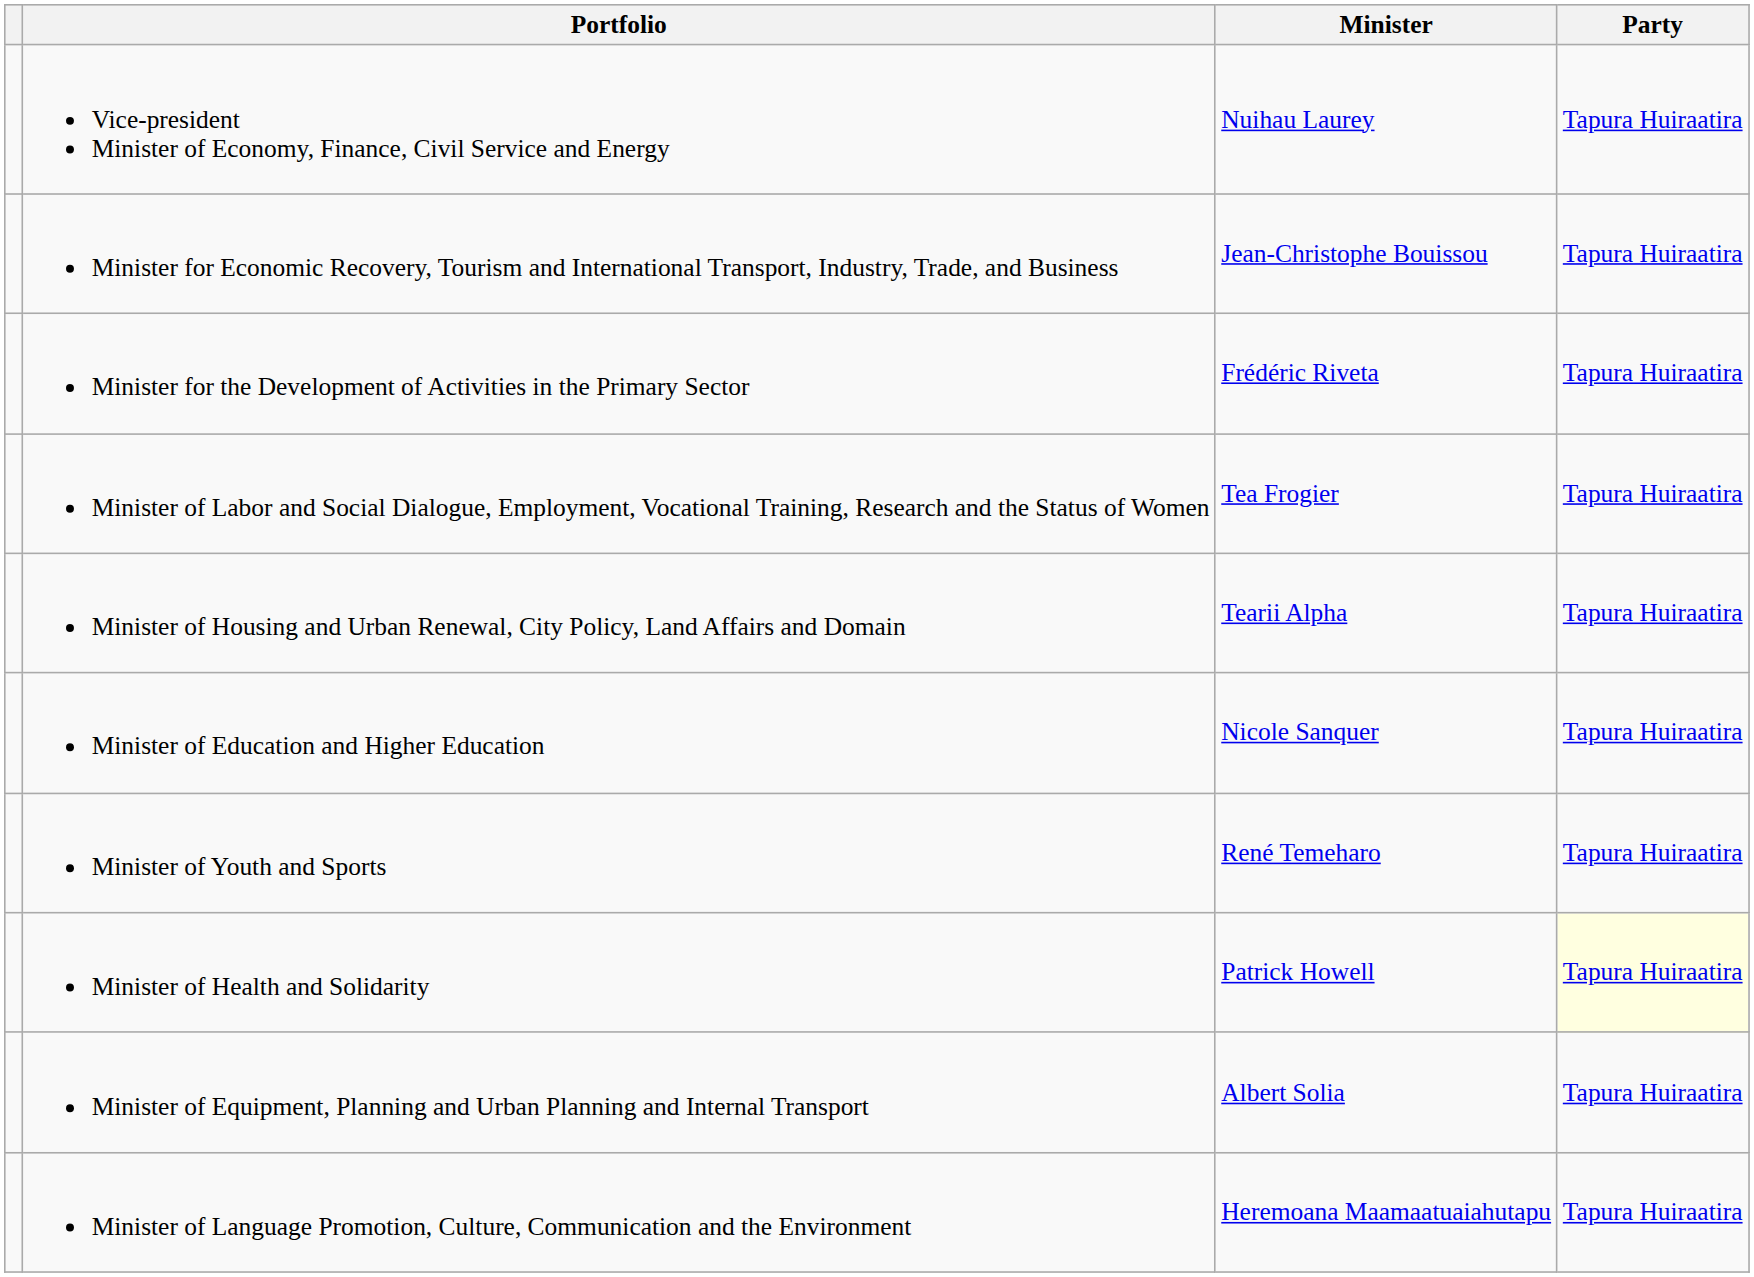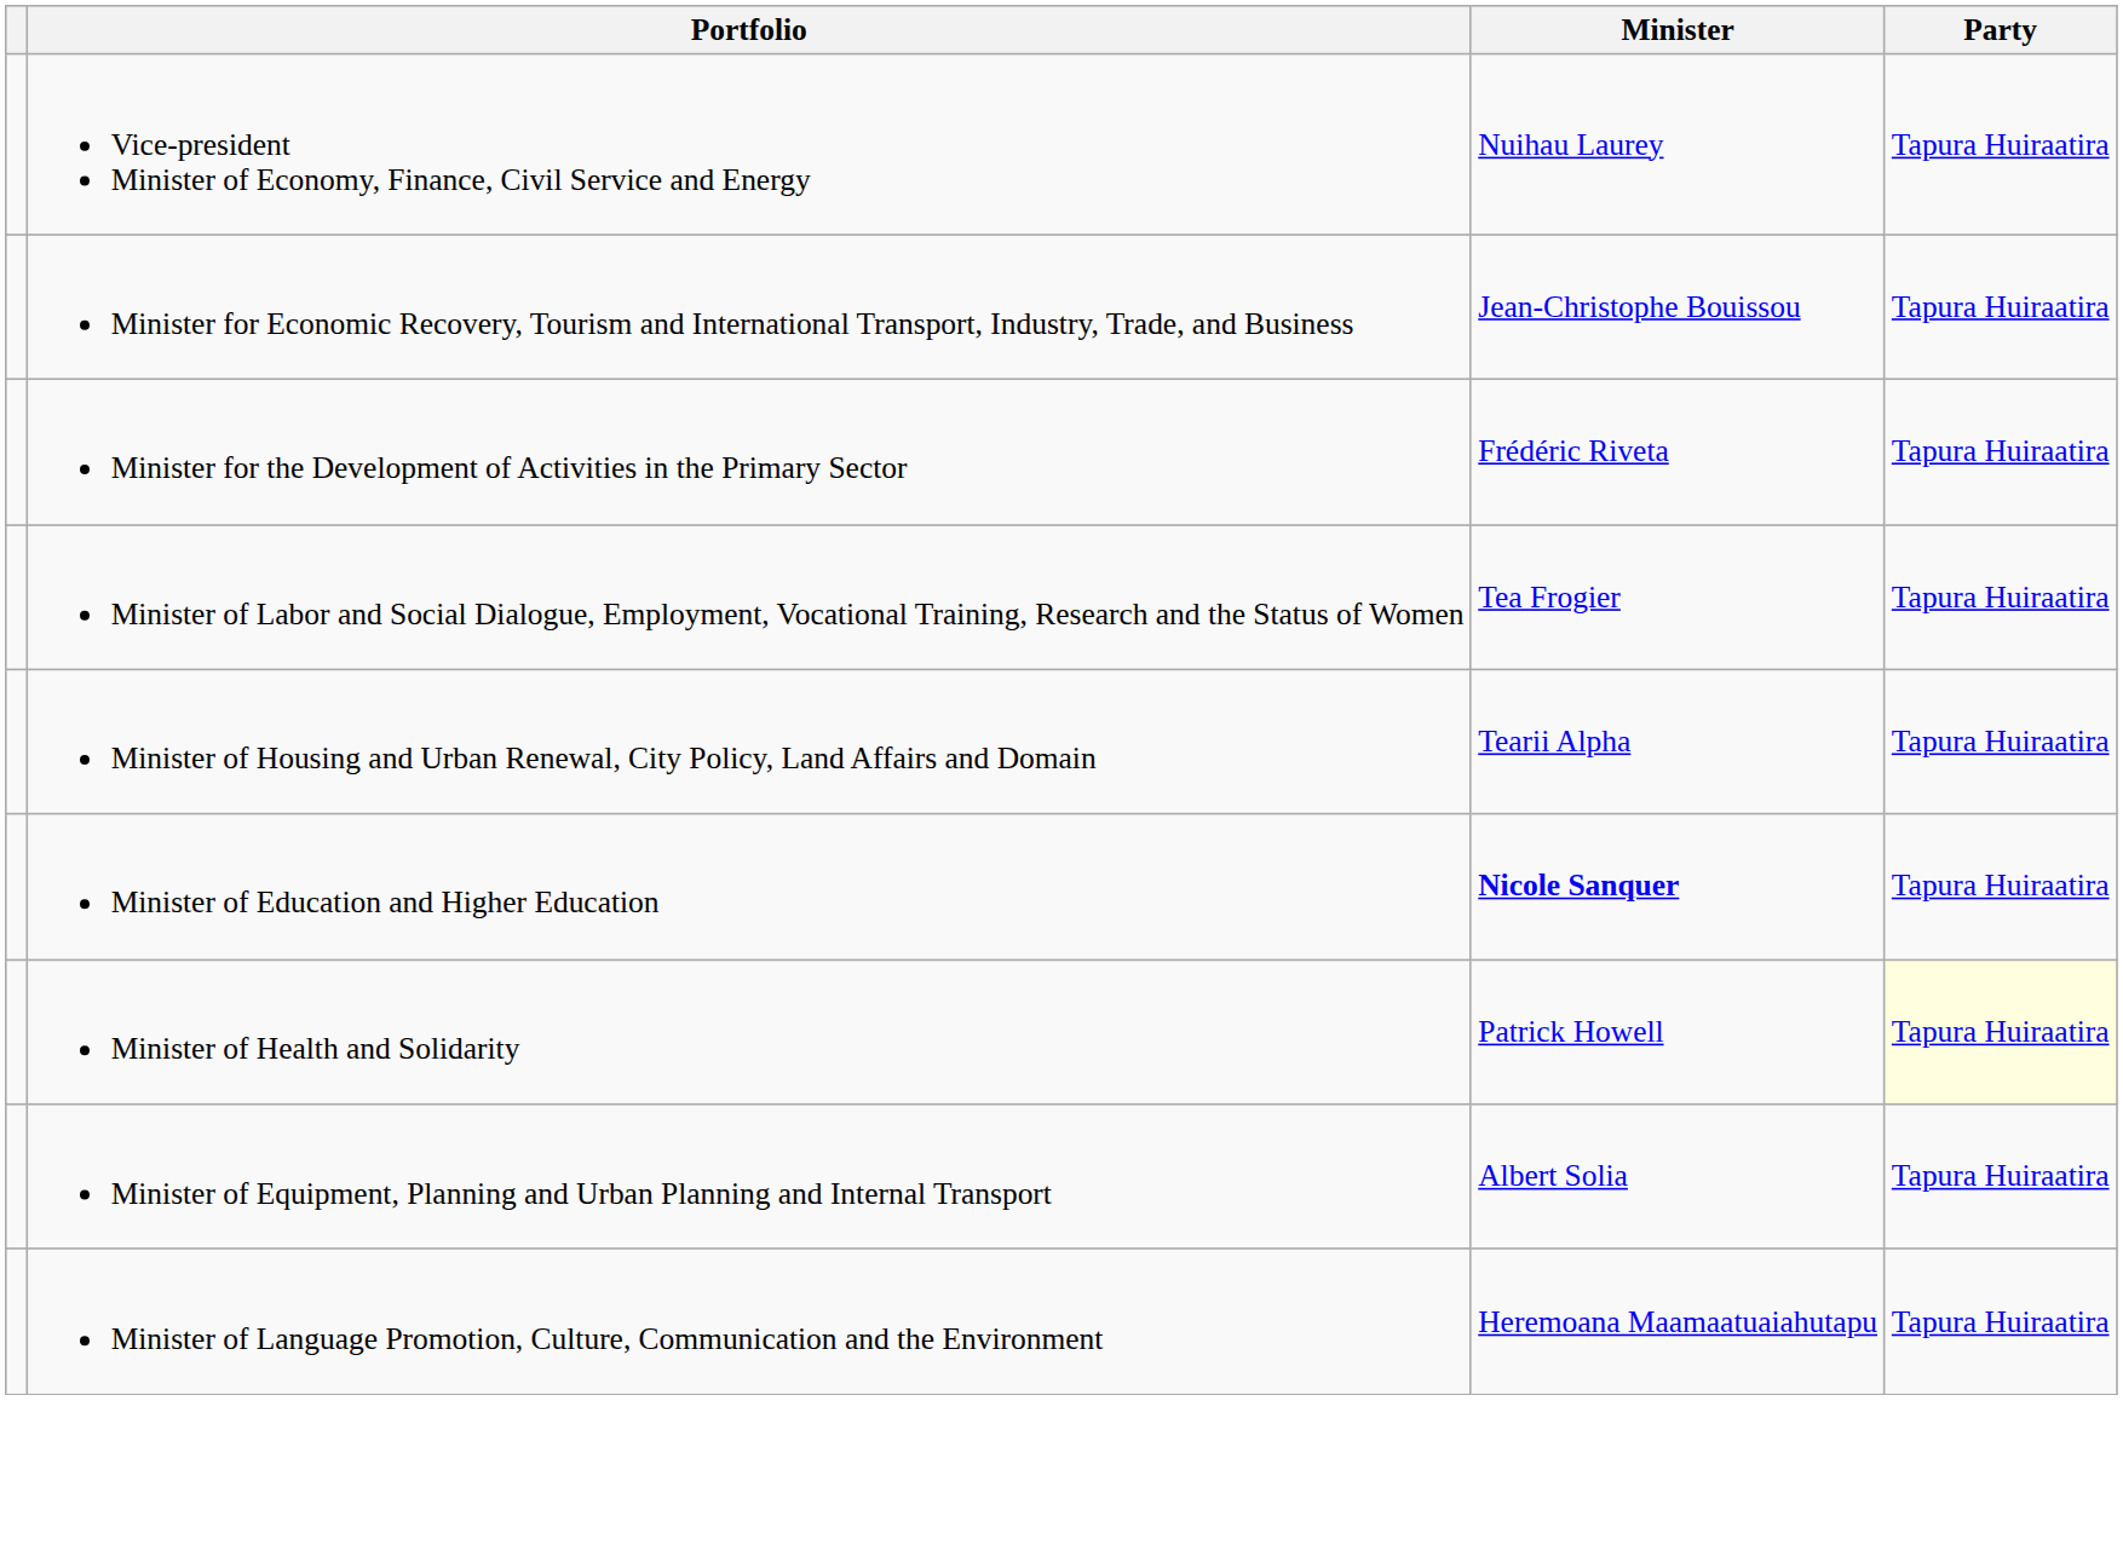Minister of Education and Higher Education | Minister: normal -> bold
- row: Minister of Youth and Sports | René Temeharo | Tapura Huiraatira
